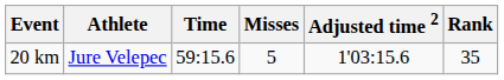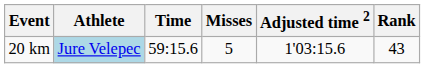20 km | Athlete: no background -> lightblue background
20 km | Rank: 35 -> 43
